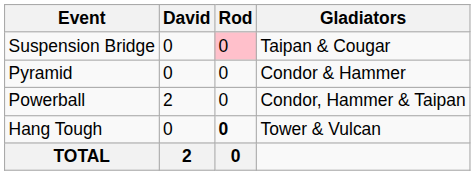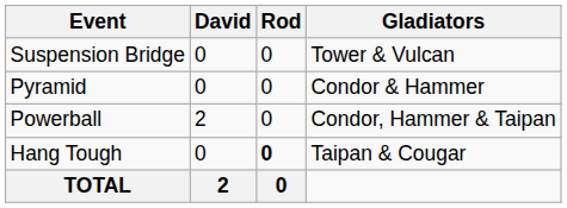Suspension Bridge | Rod: pink background -> no background
Suspension Bridge | Gladiators: Taipan & Cougar -> Tower & Vulcan
Hang Tough | Gladiators: Tower & Vulcan -> Taipan & Cougar
